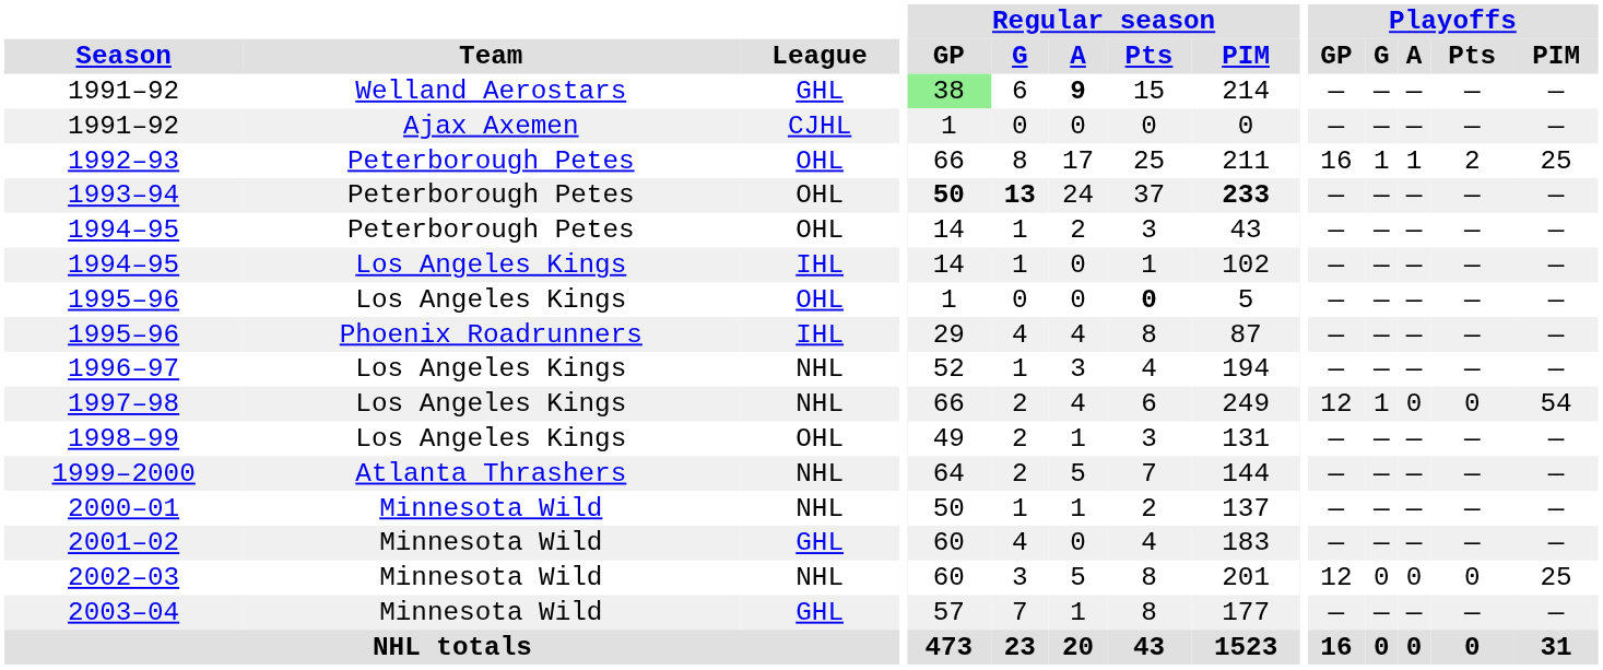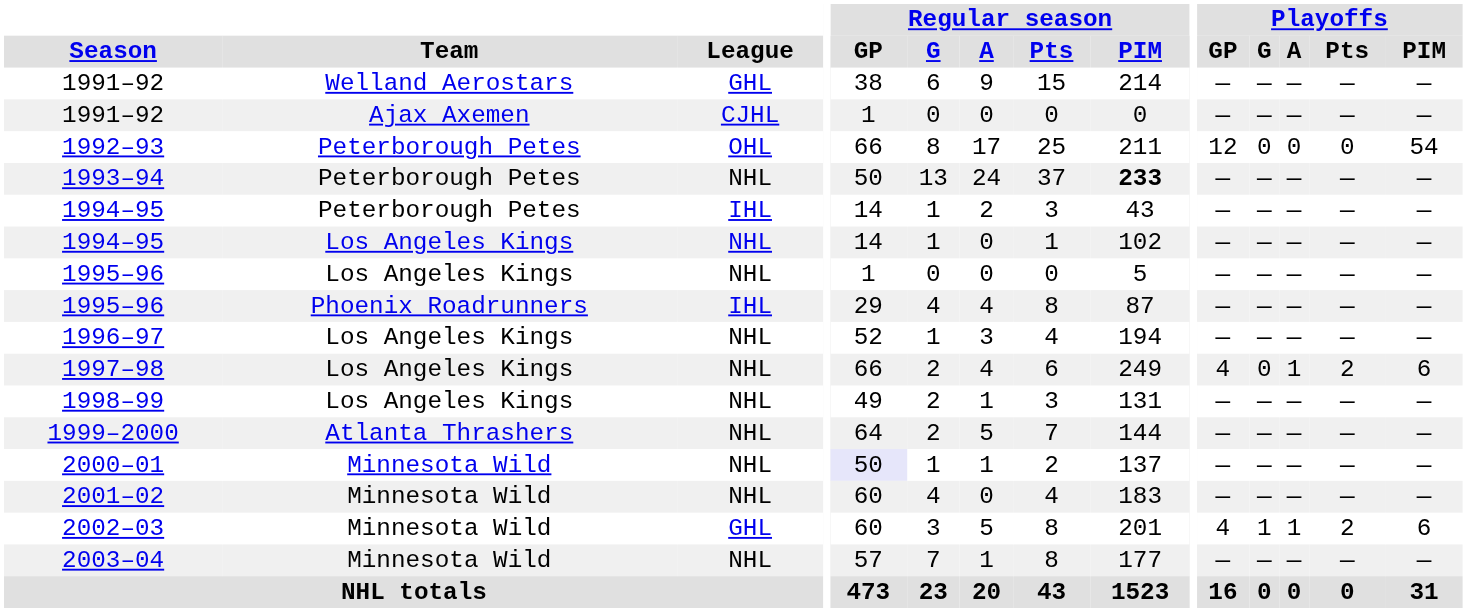1991–92 / Welland Aerostars | Regular season / GP: lightgreen background -> no background
1991–92 / Welland Aerostars | Regular season / A: bold -> normal
1992–93 | Playoffs / GP: 16 -> 12
1992–93 | Playoffs / G: 1 -> 0
1992–93 | Playoffs / A: 1 -> 0
1992–93 | Playoffs / Pts: 2 -> 0
1992–93 | Playoffs / PIM: 25 -> 54
1993–94 | League: OHL -> NHL
1993–94 | Regular season / GP: bold -> normal
1993–94 | Regular season / G: bold -> normal
1994–95 / Peterborough Petes | League: OHL -> IHL
1994–95 / Los Angeles Kings | League: IHL -> NHL
1995–96 / Los Angeles Kings | League: OHL -> NHL
1995–96 / Los Angeles Kings | Regular season / Pts: bold -> normal
1997–98 | Playoffs / GP: 12 -> 4
1997–98 | Playoffs / G: 1 -> 0
1997–98 | Playoffs / A: 0 -> 1
1997–98 | Playoffs / Pts: 0 -> 2
1997–98 | Playoffs / PIM: 54 -> 6
1998–99 | League: OHL -> NHL
2000–01 | Regular season / GP: no background -> lavender background
2001–02 | League: GHL -> NHL
2002–03 | League: NHL -> GHL
2002–03 | Playoffs / GP: 12 -> 4
2002–03 | Playoffs / G: 0 -> 1
2002–03 | Playoffs / A: 0 -> 1
2002–03 | Playoffs / Pts: 0 -> 2
2002–03 | Playoffs / PIM: 25 -> 6
2003–04 | League: GHL -> NHL
